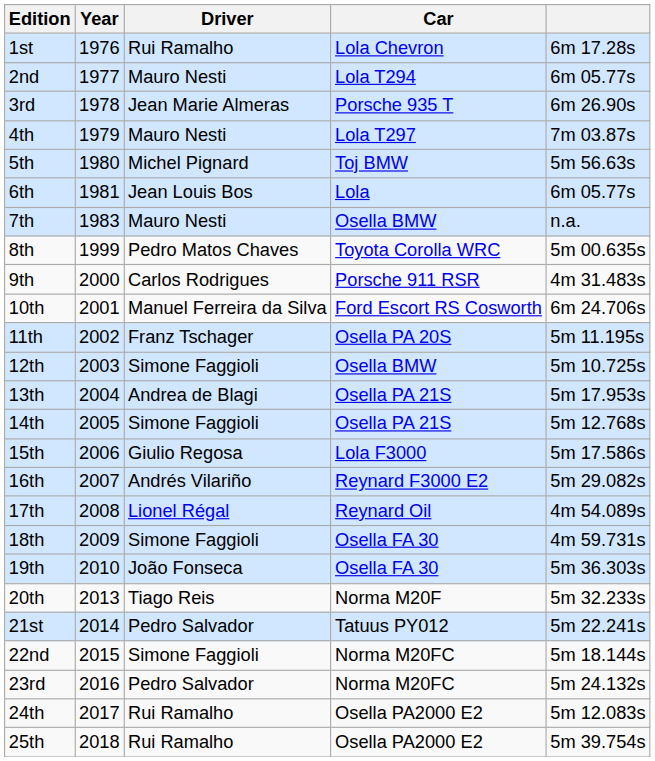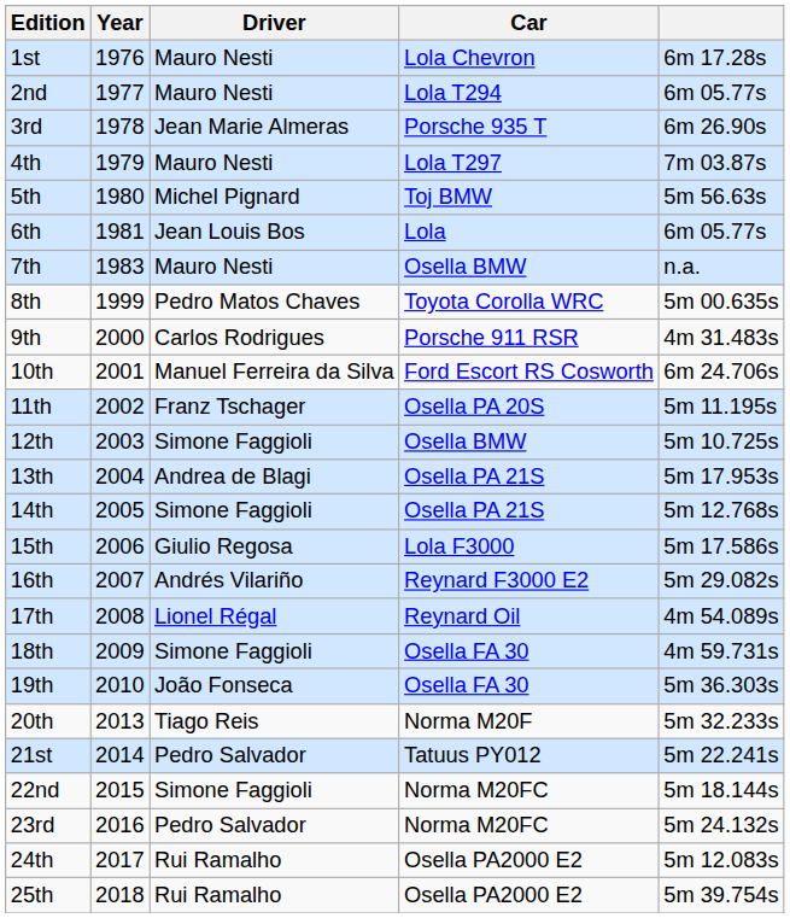1st | Driver: Rui Ramalho -> Mauro Nesti
